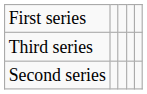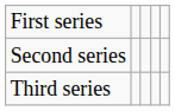rows swapped: Second series <-> Third series
